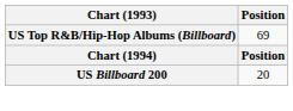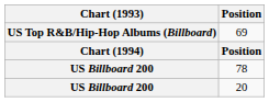+ row: US Billboard 200 | 78
